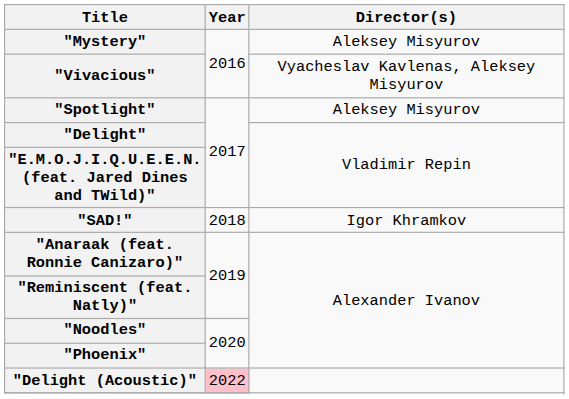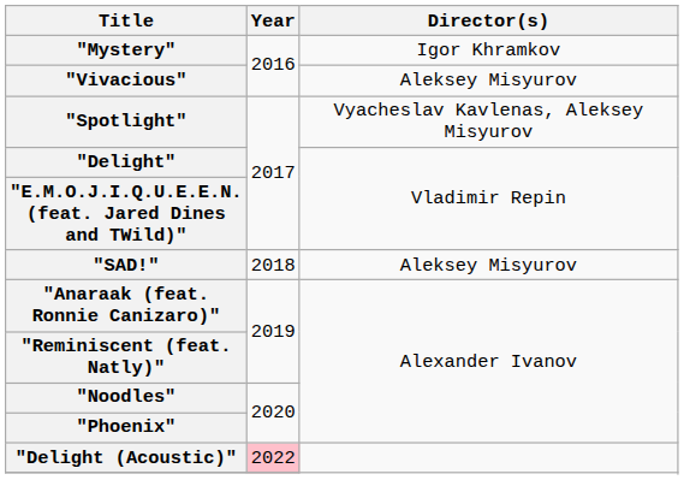"Mystery" | Director(s): Aleksey Misyurov -> Igor Khramkov
"Vivacious" | Director(s): Vyacheslav Kavlenas, Aleksey Misyurov -> Aleksey Misyurov
"Spotlight" | Director(s): Aleksey Misyurov -> Vyacheslav Kavlenas, Aleksey Misyurov
"SAD!" | Director(s): Igor Khramkov -> Aleksey Misyurov
